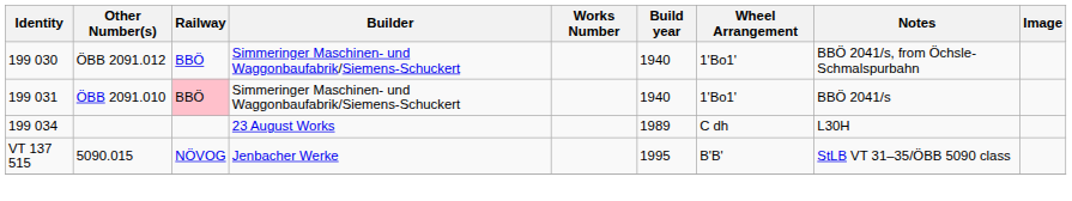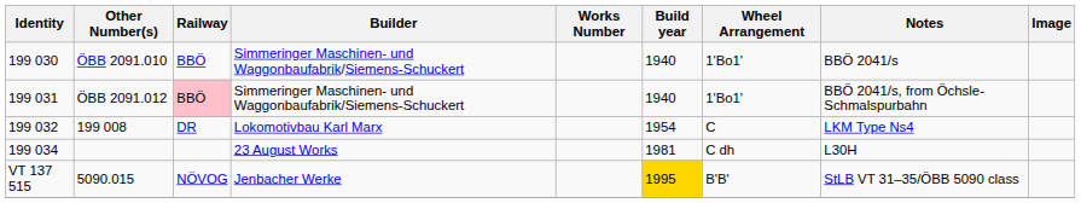199 030 | Other Number(s): ÖBB 2091.012 -> ÖBB 2091.010
199 030 | Notes: BBÖ 2041/s, from Öchsle-Schmalspurbahn -> BBÖ 2041/s
199 031 | Other Number(s): ÖBB 2091.010 -> ÖBB 2091.012
199 031 | Notes: BBÖ 2041/s -> BBÖ 2041/s, from Öchsle-Schmalspurbahn
+ row: 199 032 | 199 008 | DR | Lokomotivbau Karl Marx | 1954 | C | LKM Type Ns4
199 034 | Build year: 1989 -> 1981
VT 137 515 | Build year: no background -> gold background
